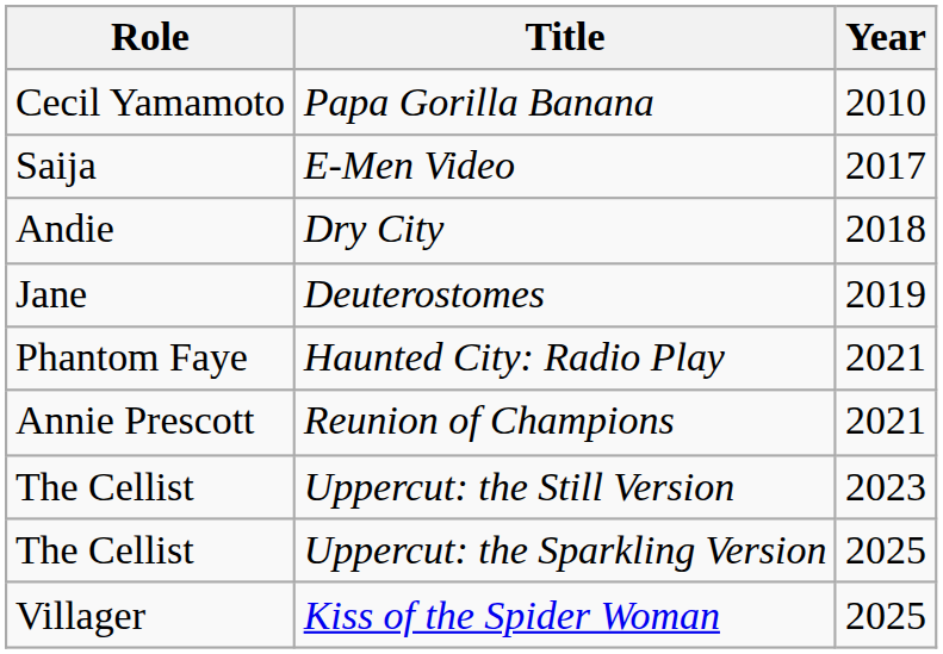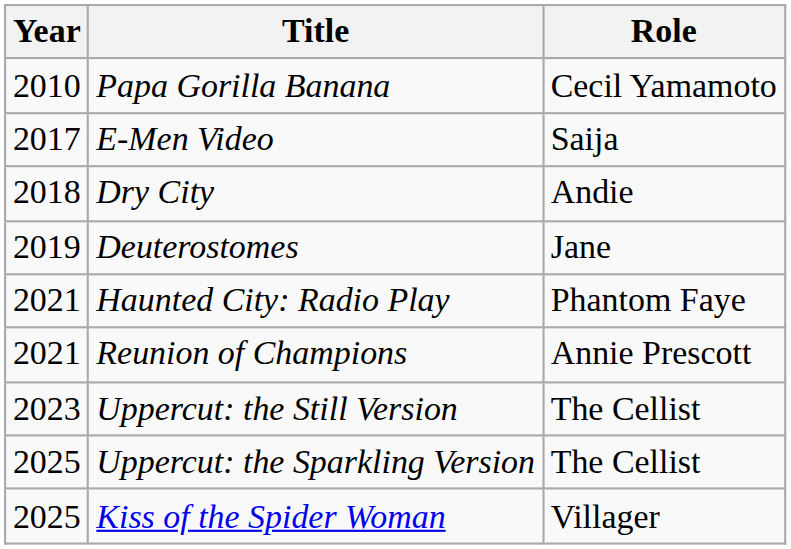columns swapped: Year <-> Role
